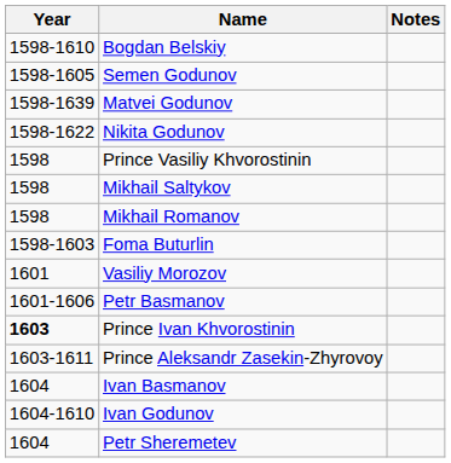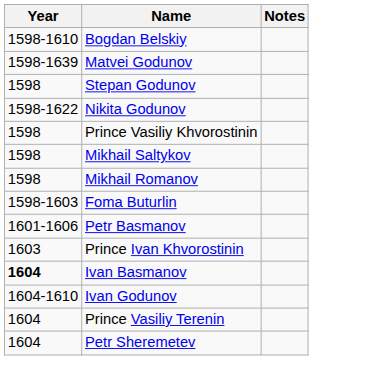- row: 1598-1605 | Semen Godunov
+ row: 1598 | Stepan Godunov
- row: 1601 | Vasiliy Morozov
Prince Ivan Khvorostinin | Year: bold -> normal
- row: 1603-1611 | Prince Aleksandr Zasekin-Zhyrovoy
Ivan Basmanov | Year: normal -> bold
+ row: 1604 | Prince Vasiliy Terenin
